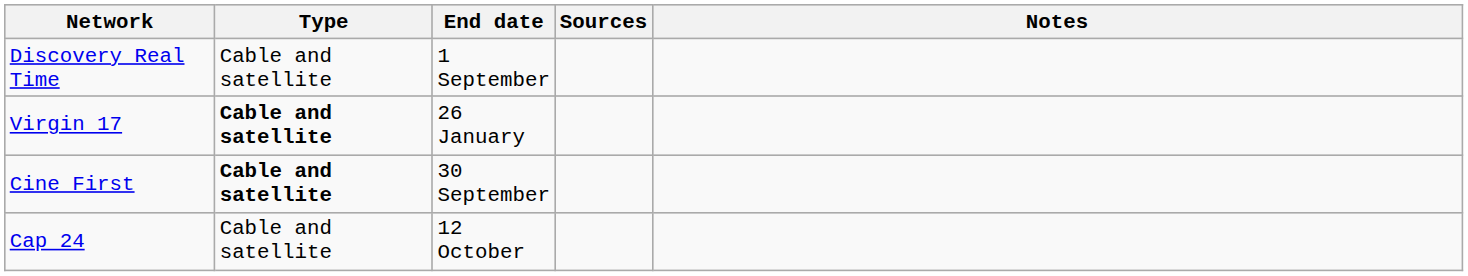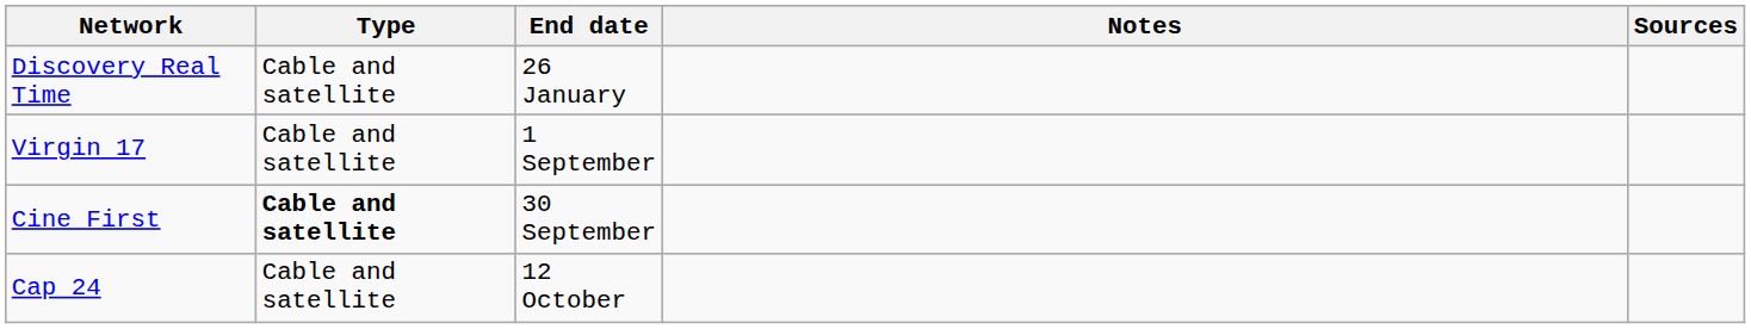columns swapped: Notes <-> Sources
Discovery Real Time | End date: 1 September -> 26 January
Virgin 17 | Type: bold -> normal
Virgin 17 | End date: 26 January -> 1 September
